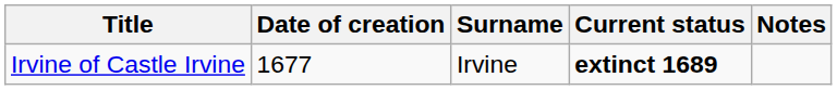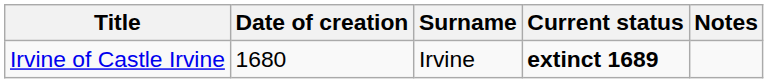Irvine of Castle Irvine | Date of creation: 1677 -> 1680
